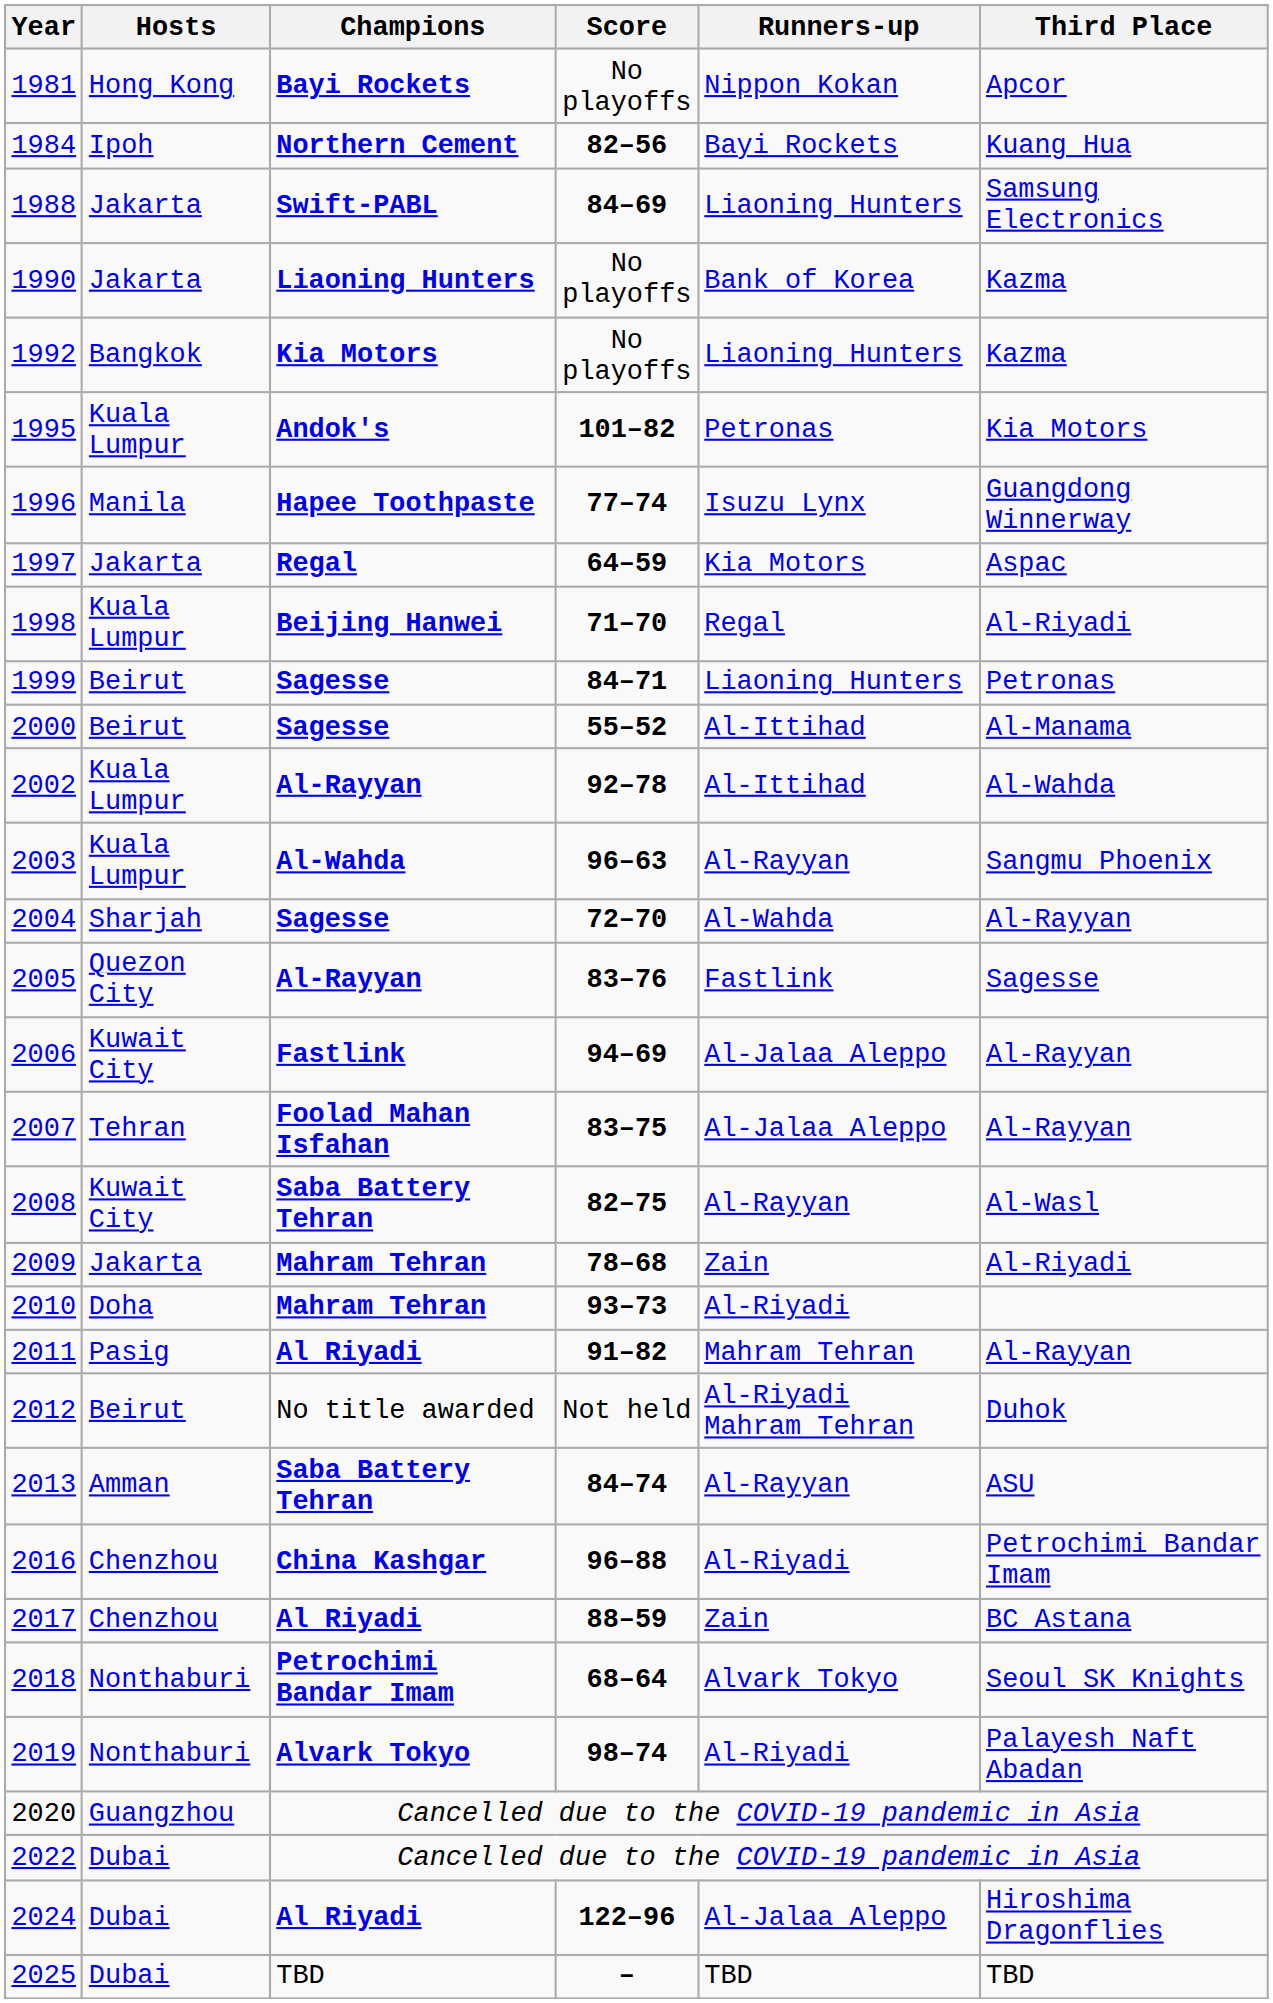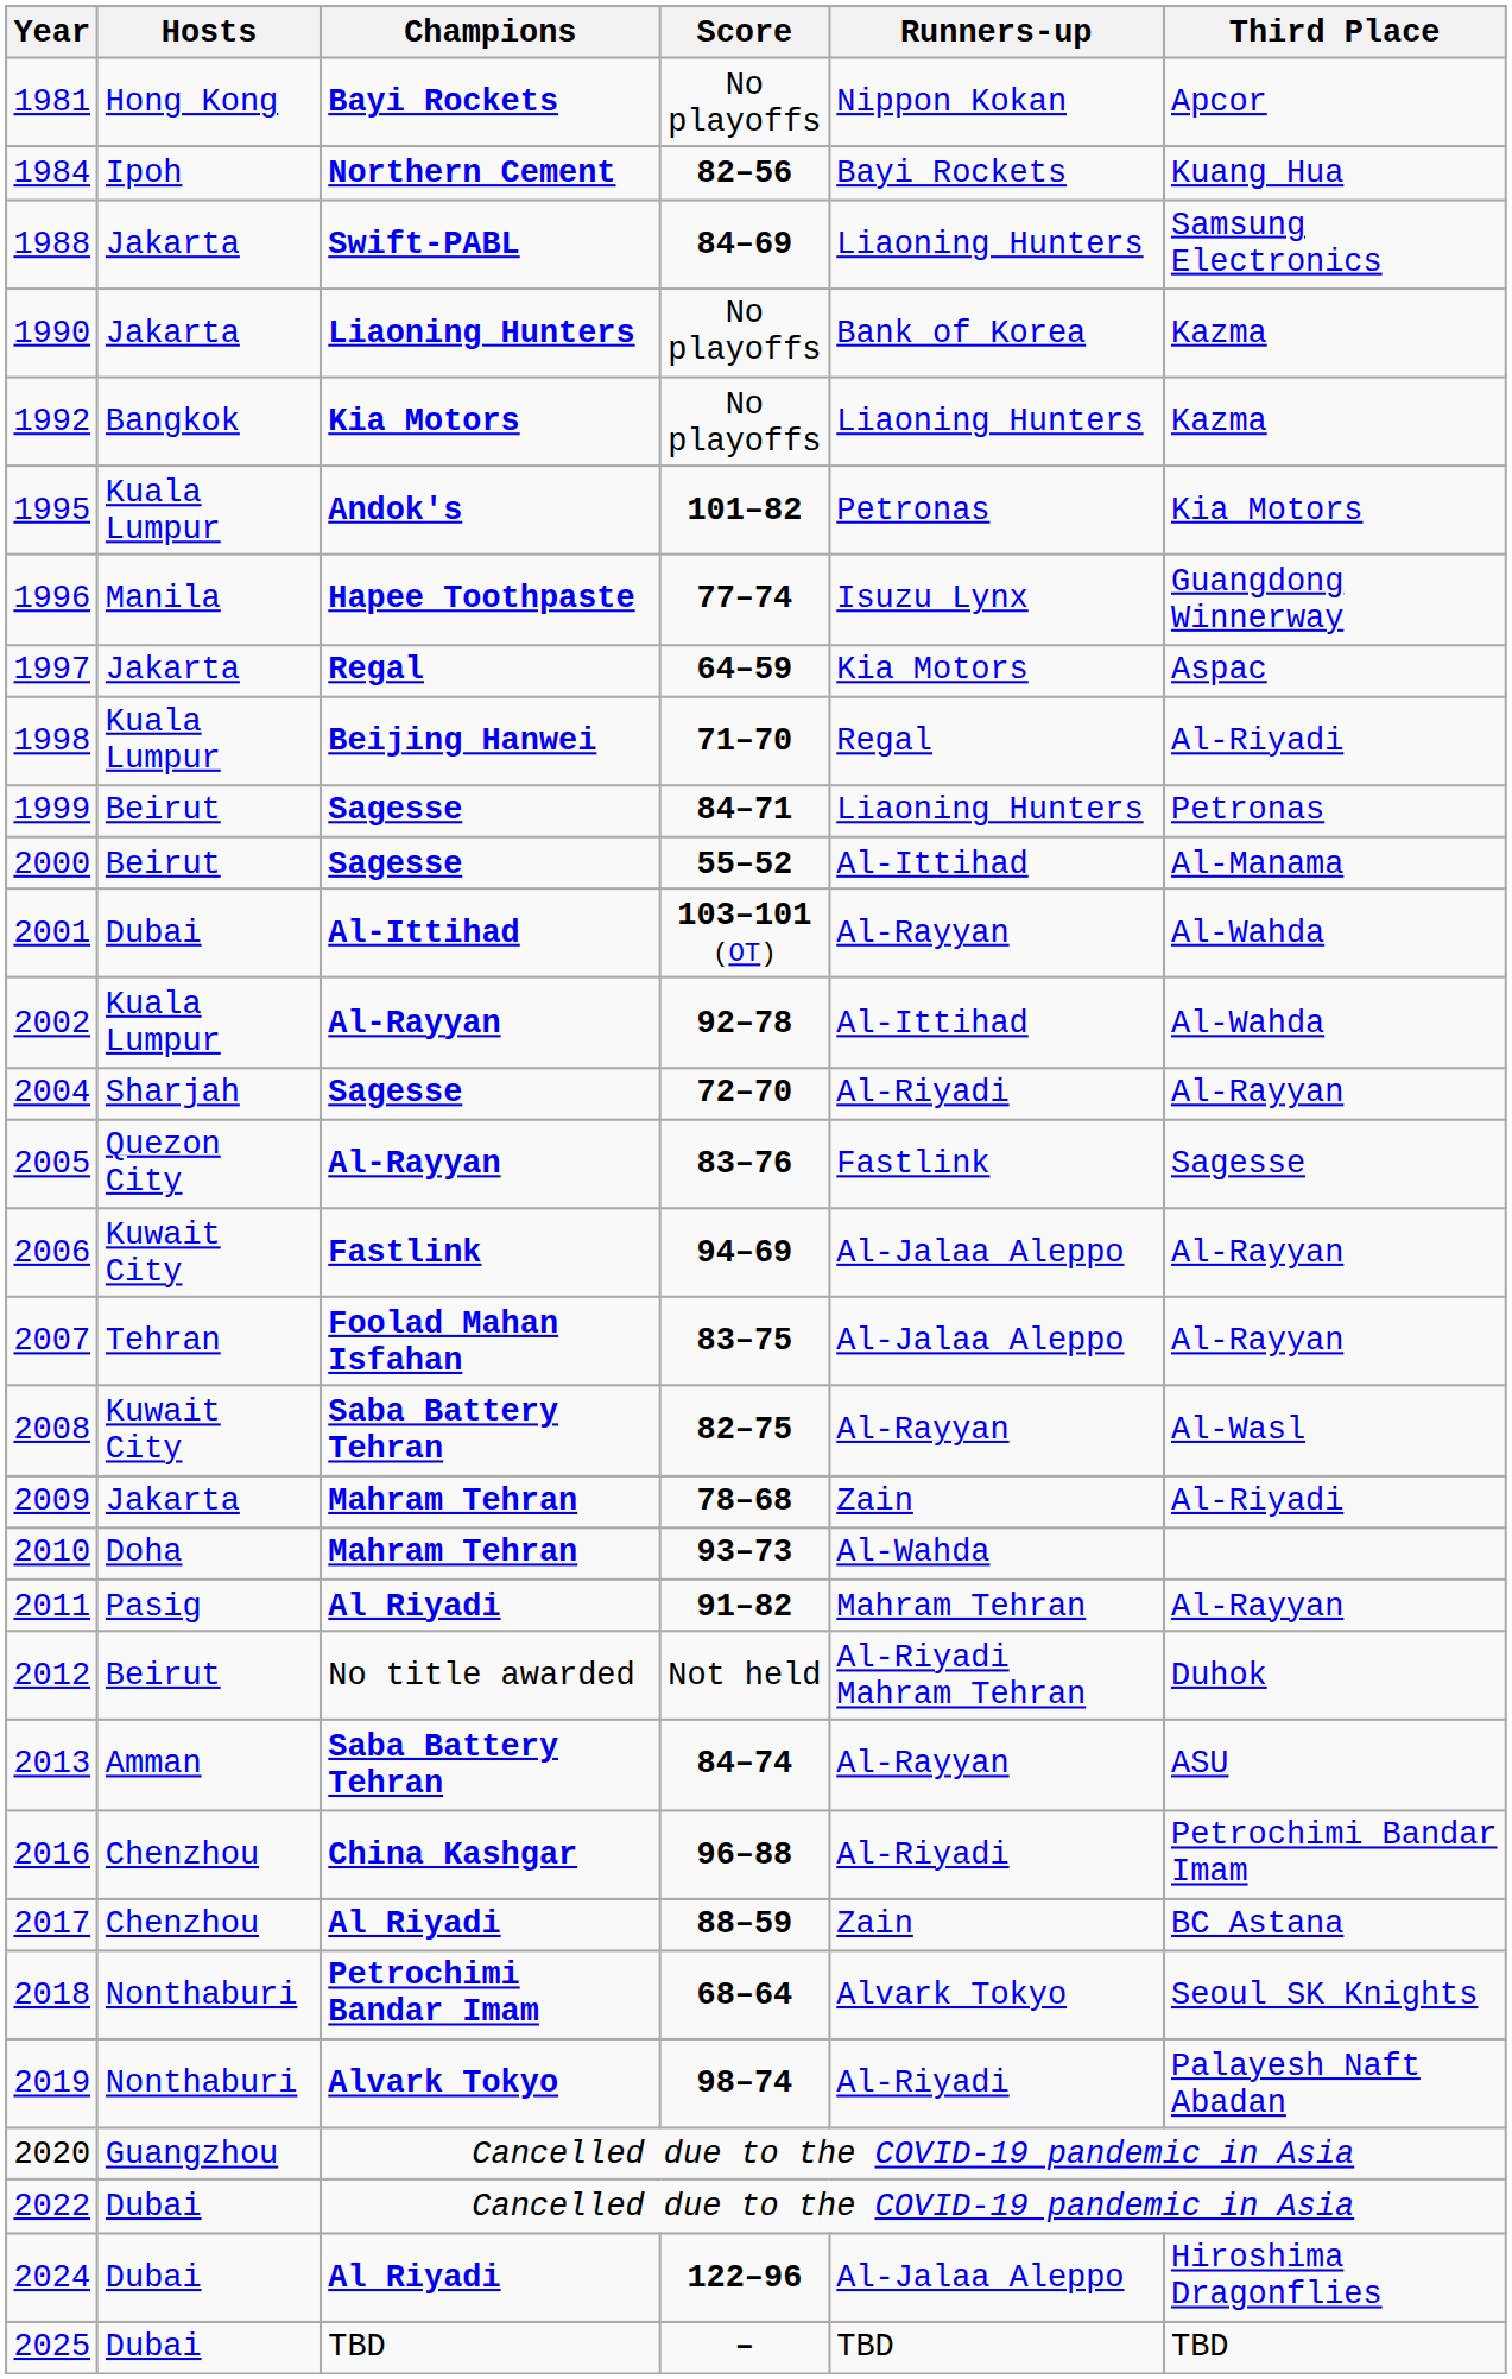+ row: 2001 | Dubai | Al-Ittihad | 103–101 (OT) | Al-Rayyan | Al-Wahda
- row: 2003 | Kuala Lumpur | Al-Wahda | 96–63 | Al-Rayyan | Sangmu Phoenix
2004 | Runners-up: Al-Wahda -> Al-Riyadi
2010 | Runners-up: Al-Riyadi -> Al-Wahda
